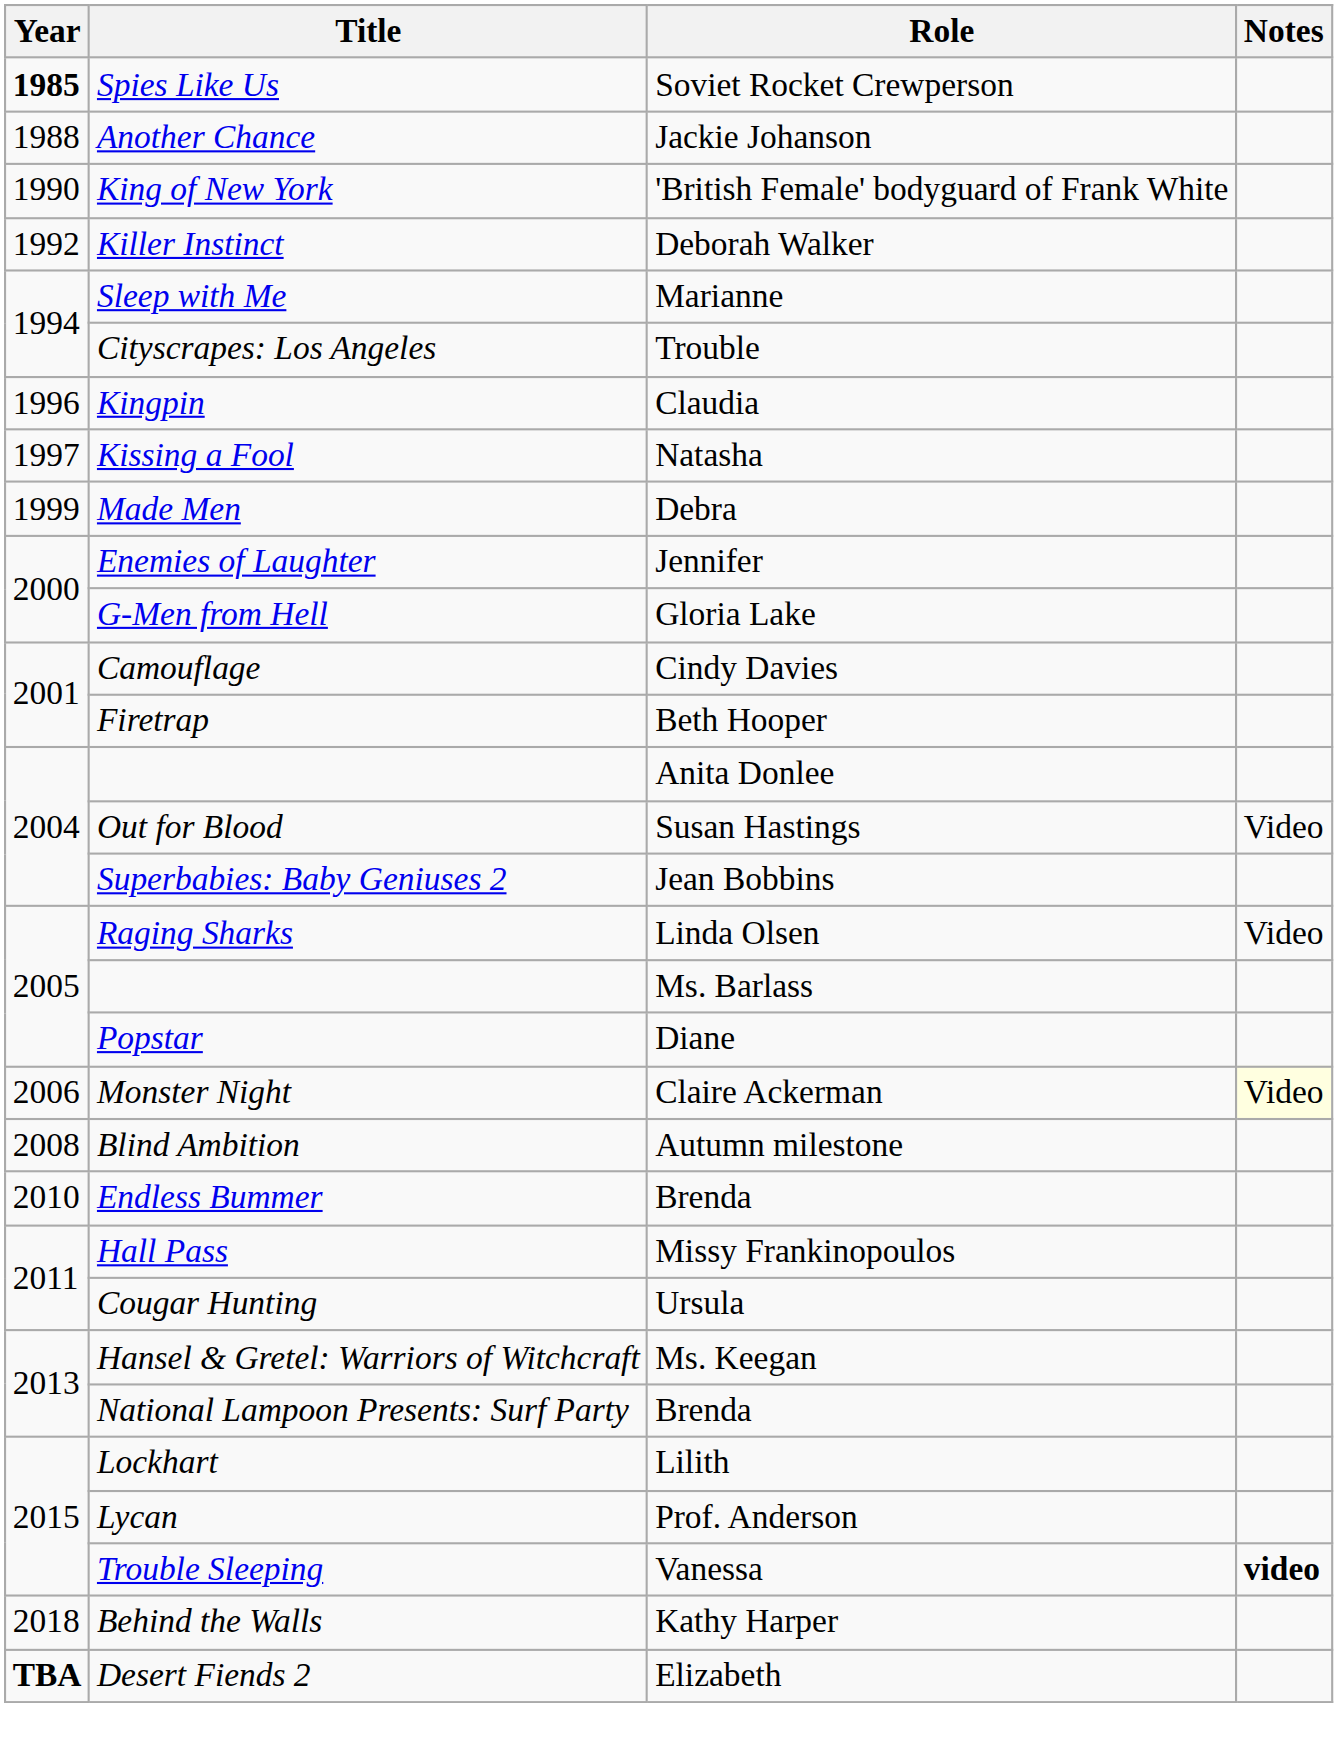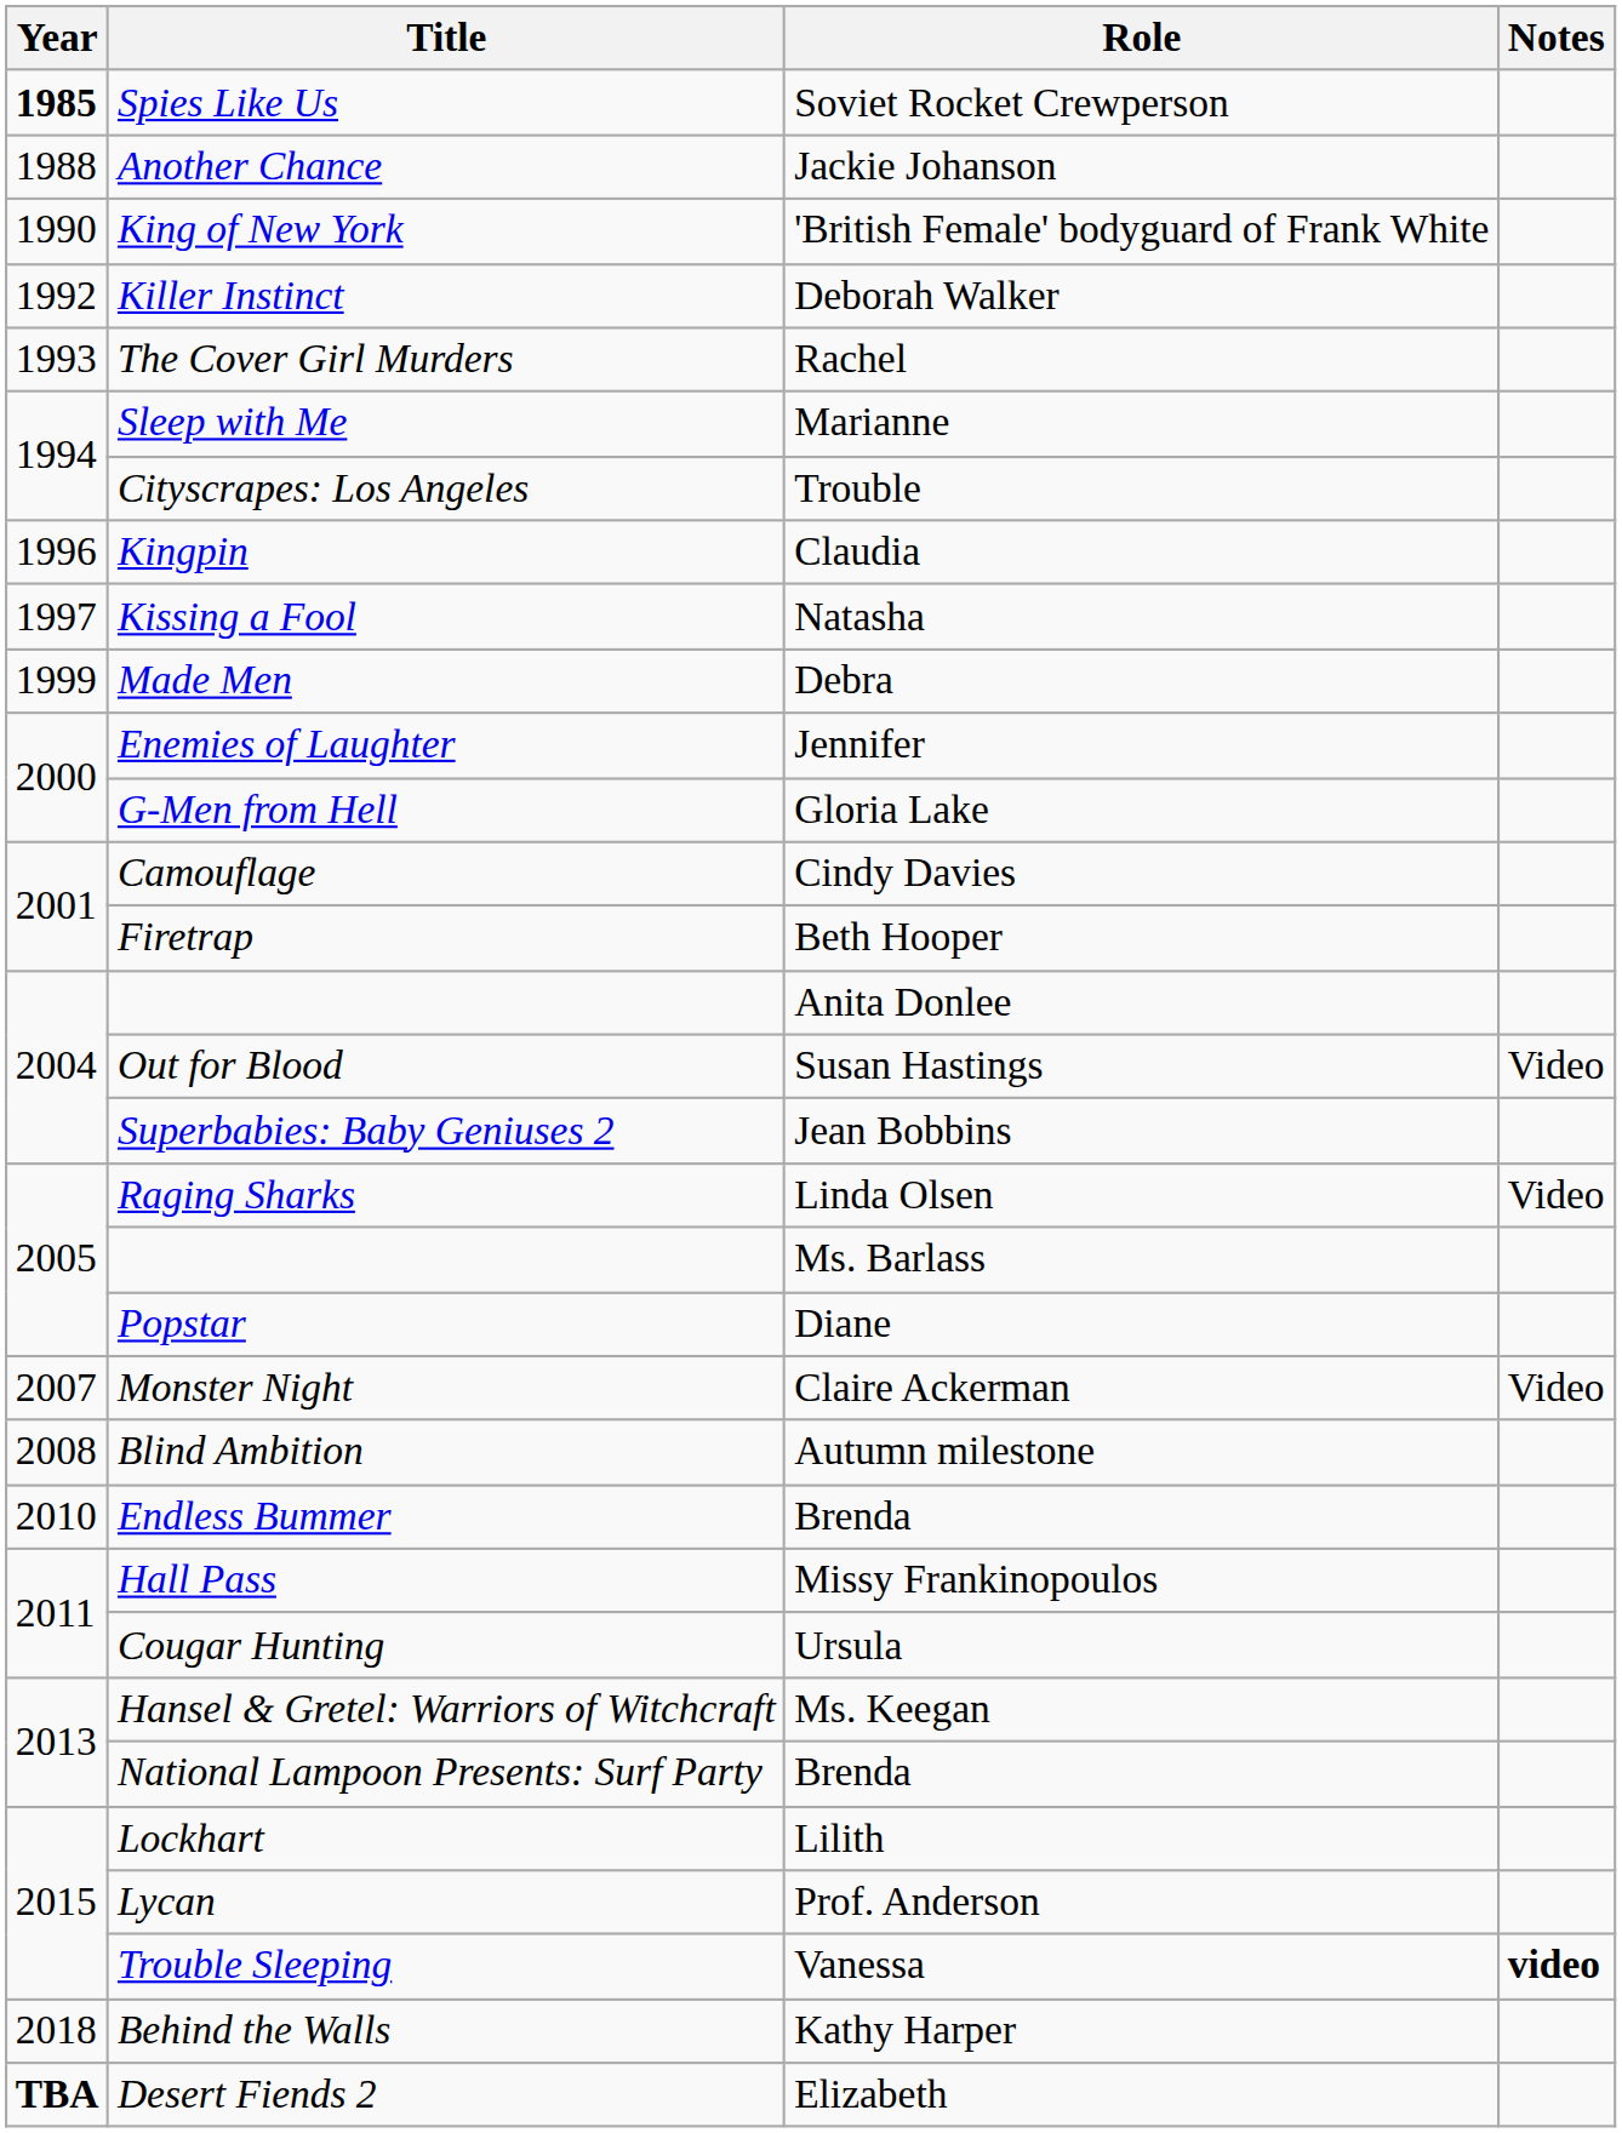+ row: 1993 | The Cover Girl Murders | Rachel
Monster Night | Year: 2006 -> 2007
Monster Night | Notes: lightyellow background -> no background
